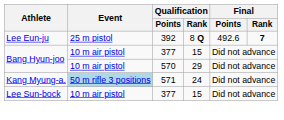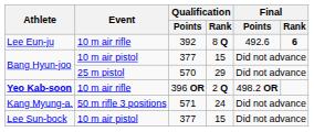Lee Eun-ju | Event: 25 m pistol -> 10 m air rifle
Lee Eun-ju | Final / Rank: 7 -> 6
Bang Hyun-joo / 570 | Event: 10 m air pistol -> 25 m pistol
+ row: Yeo Kab-soon | 10 m air rifle | 396 OR | 2 Q | 498.2 OR
Kang Myung-a. | Event: lightblue background -> no background
